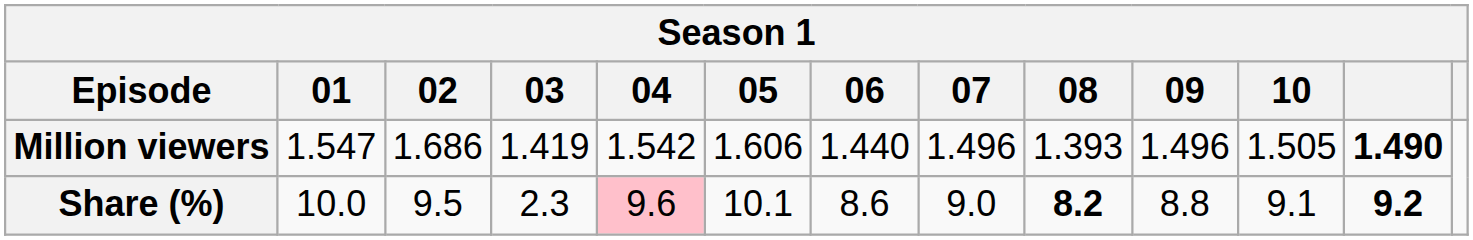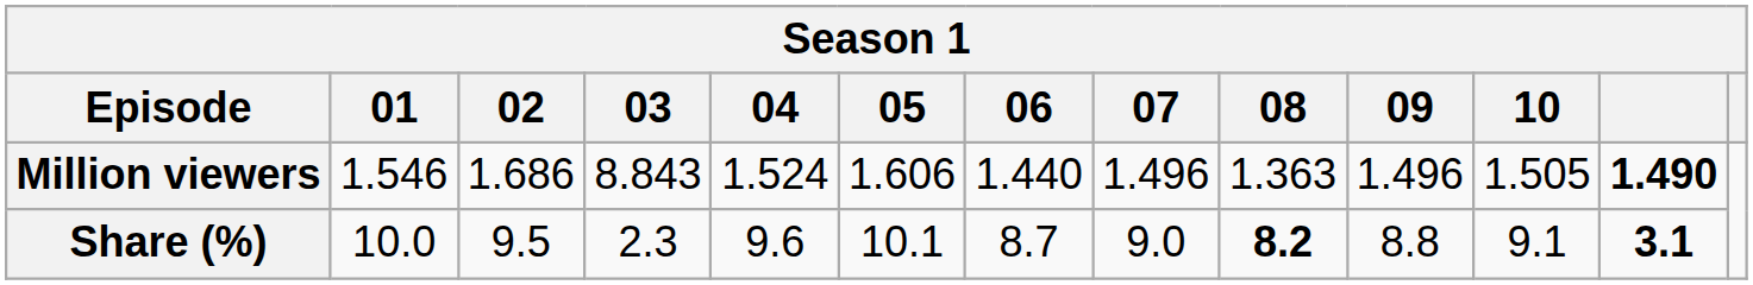Million viewers | 01: 1.547 -> 1.546
Million viewers | 03: 1.419 -> 8.843
Million viewers | 04: 1.542 -> 1.524
Million viewers | 08: 1.393 -> 1.363
Share (%) | 04: pink background -> no background
Share (%) | 06: 8.6 -> 8.7
Share (%) | column 12: 9.2 -> 3.1
